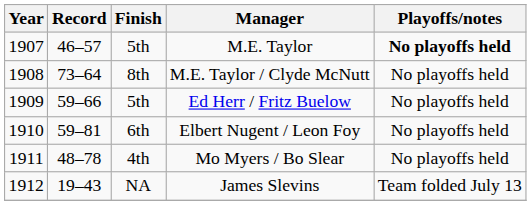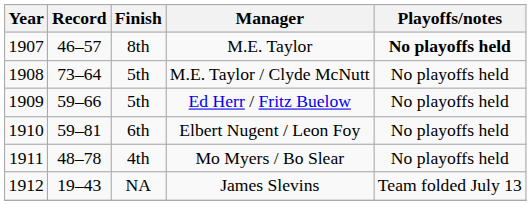M.E. Taylor | Finish: 5th -> 8th
M.E. Taylor / Clyde McNutt | Finish: 8th -> 5th
